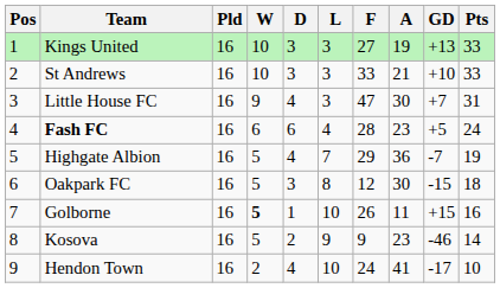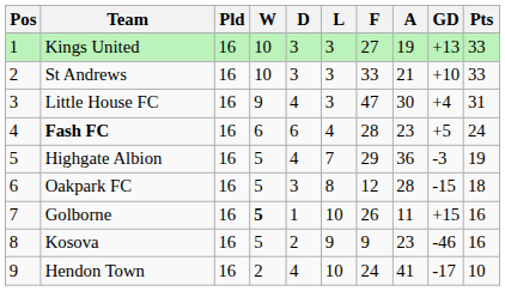Little House FC | GD: +7 -> +4
Highgate Albion | GD: -7 -> -3
Oakpark FC | A: 30 -> 28
Kosova | Pts: 14 -> 16
